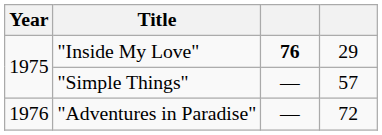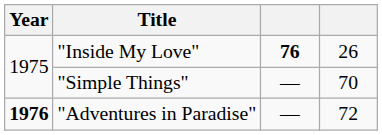"Inside My Love" | column 4: 29 -> 26
"Simple Things" | column 4: 57 -> 70
"Adventures in Paradise" | Year: normal -> bold
